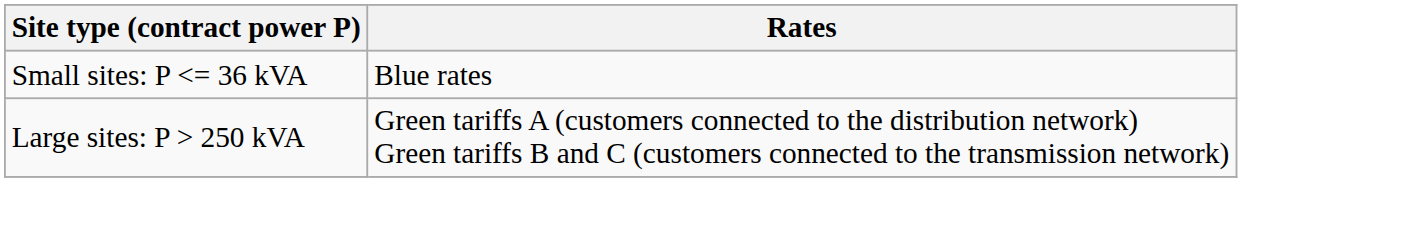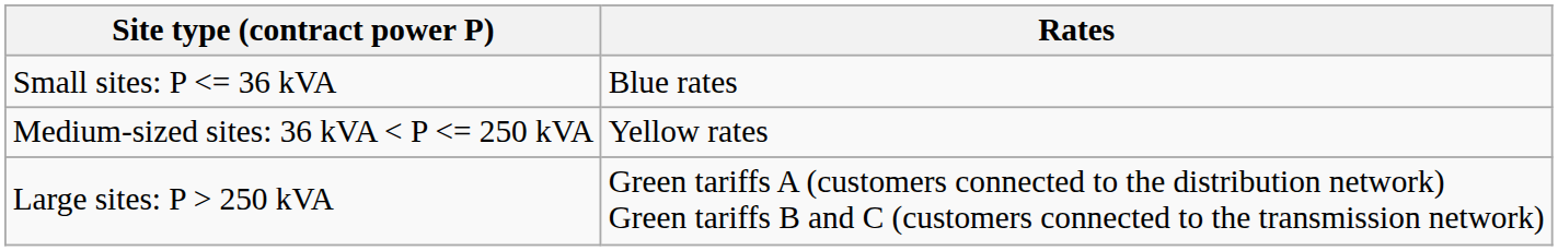+ row: Medium-sized sites: 36 kVA < P <= 250 kVA | Yellow rates
